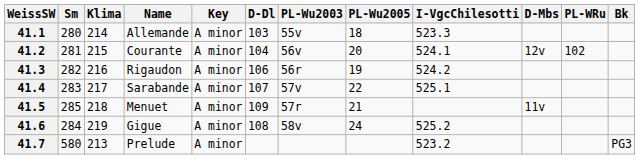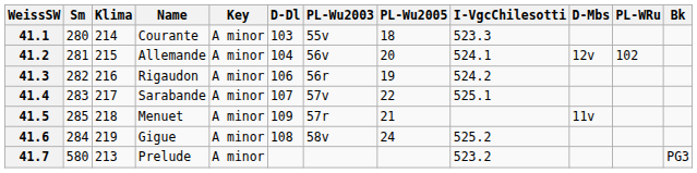41.1 | Name: Allemande -> Courante
41.2 | Name: Courante -> Allemande
